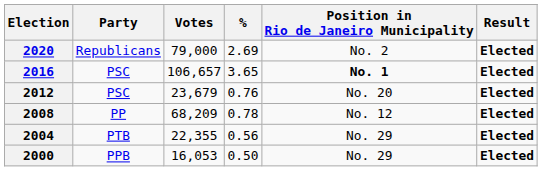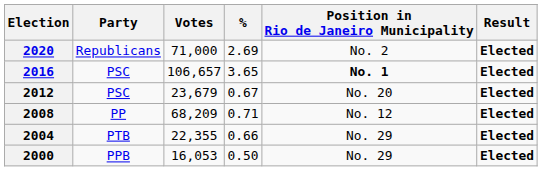2020 | Votes: 79,000 -> 71,000
2012 | %: 0.76 -> 0.67
2008 | %: 0.78 -> 0.71
2004 | %: 0.56 -> 0.66
